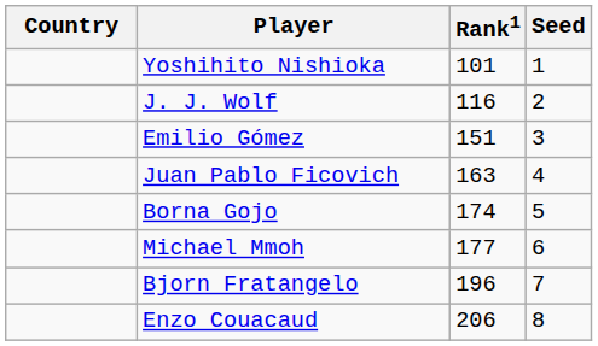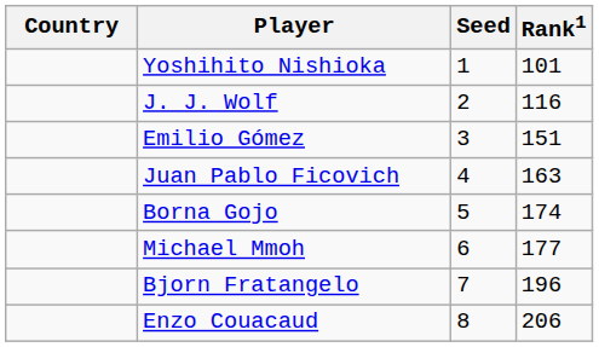columns swapped: Rank1 <-> Seed
